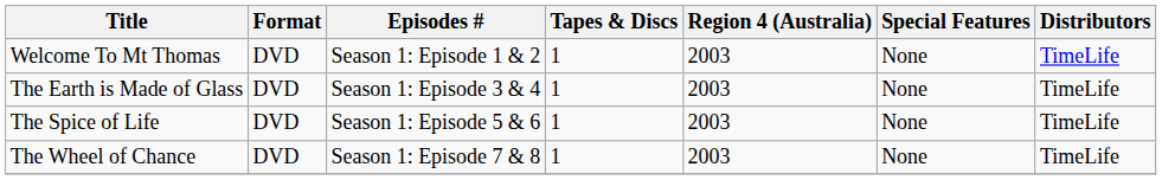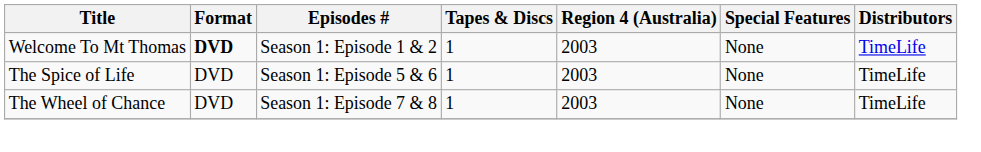Welcome To Mt Thomas | Format: normal -> bold
- row: The Earth is Made of Glass | DVD | Season 1: Episode 3 & 4 | 1 | 2003 | None | TimeLife
